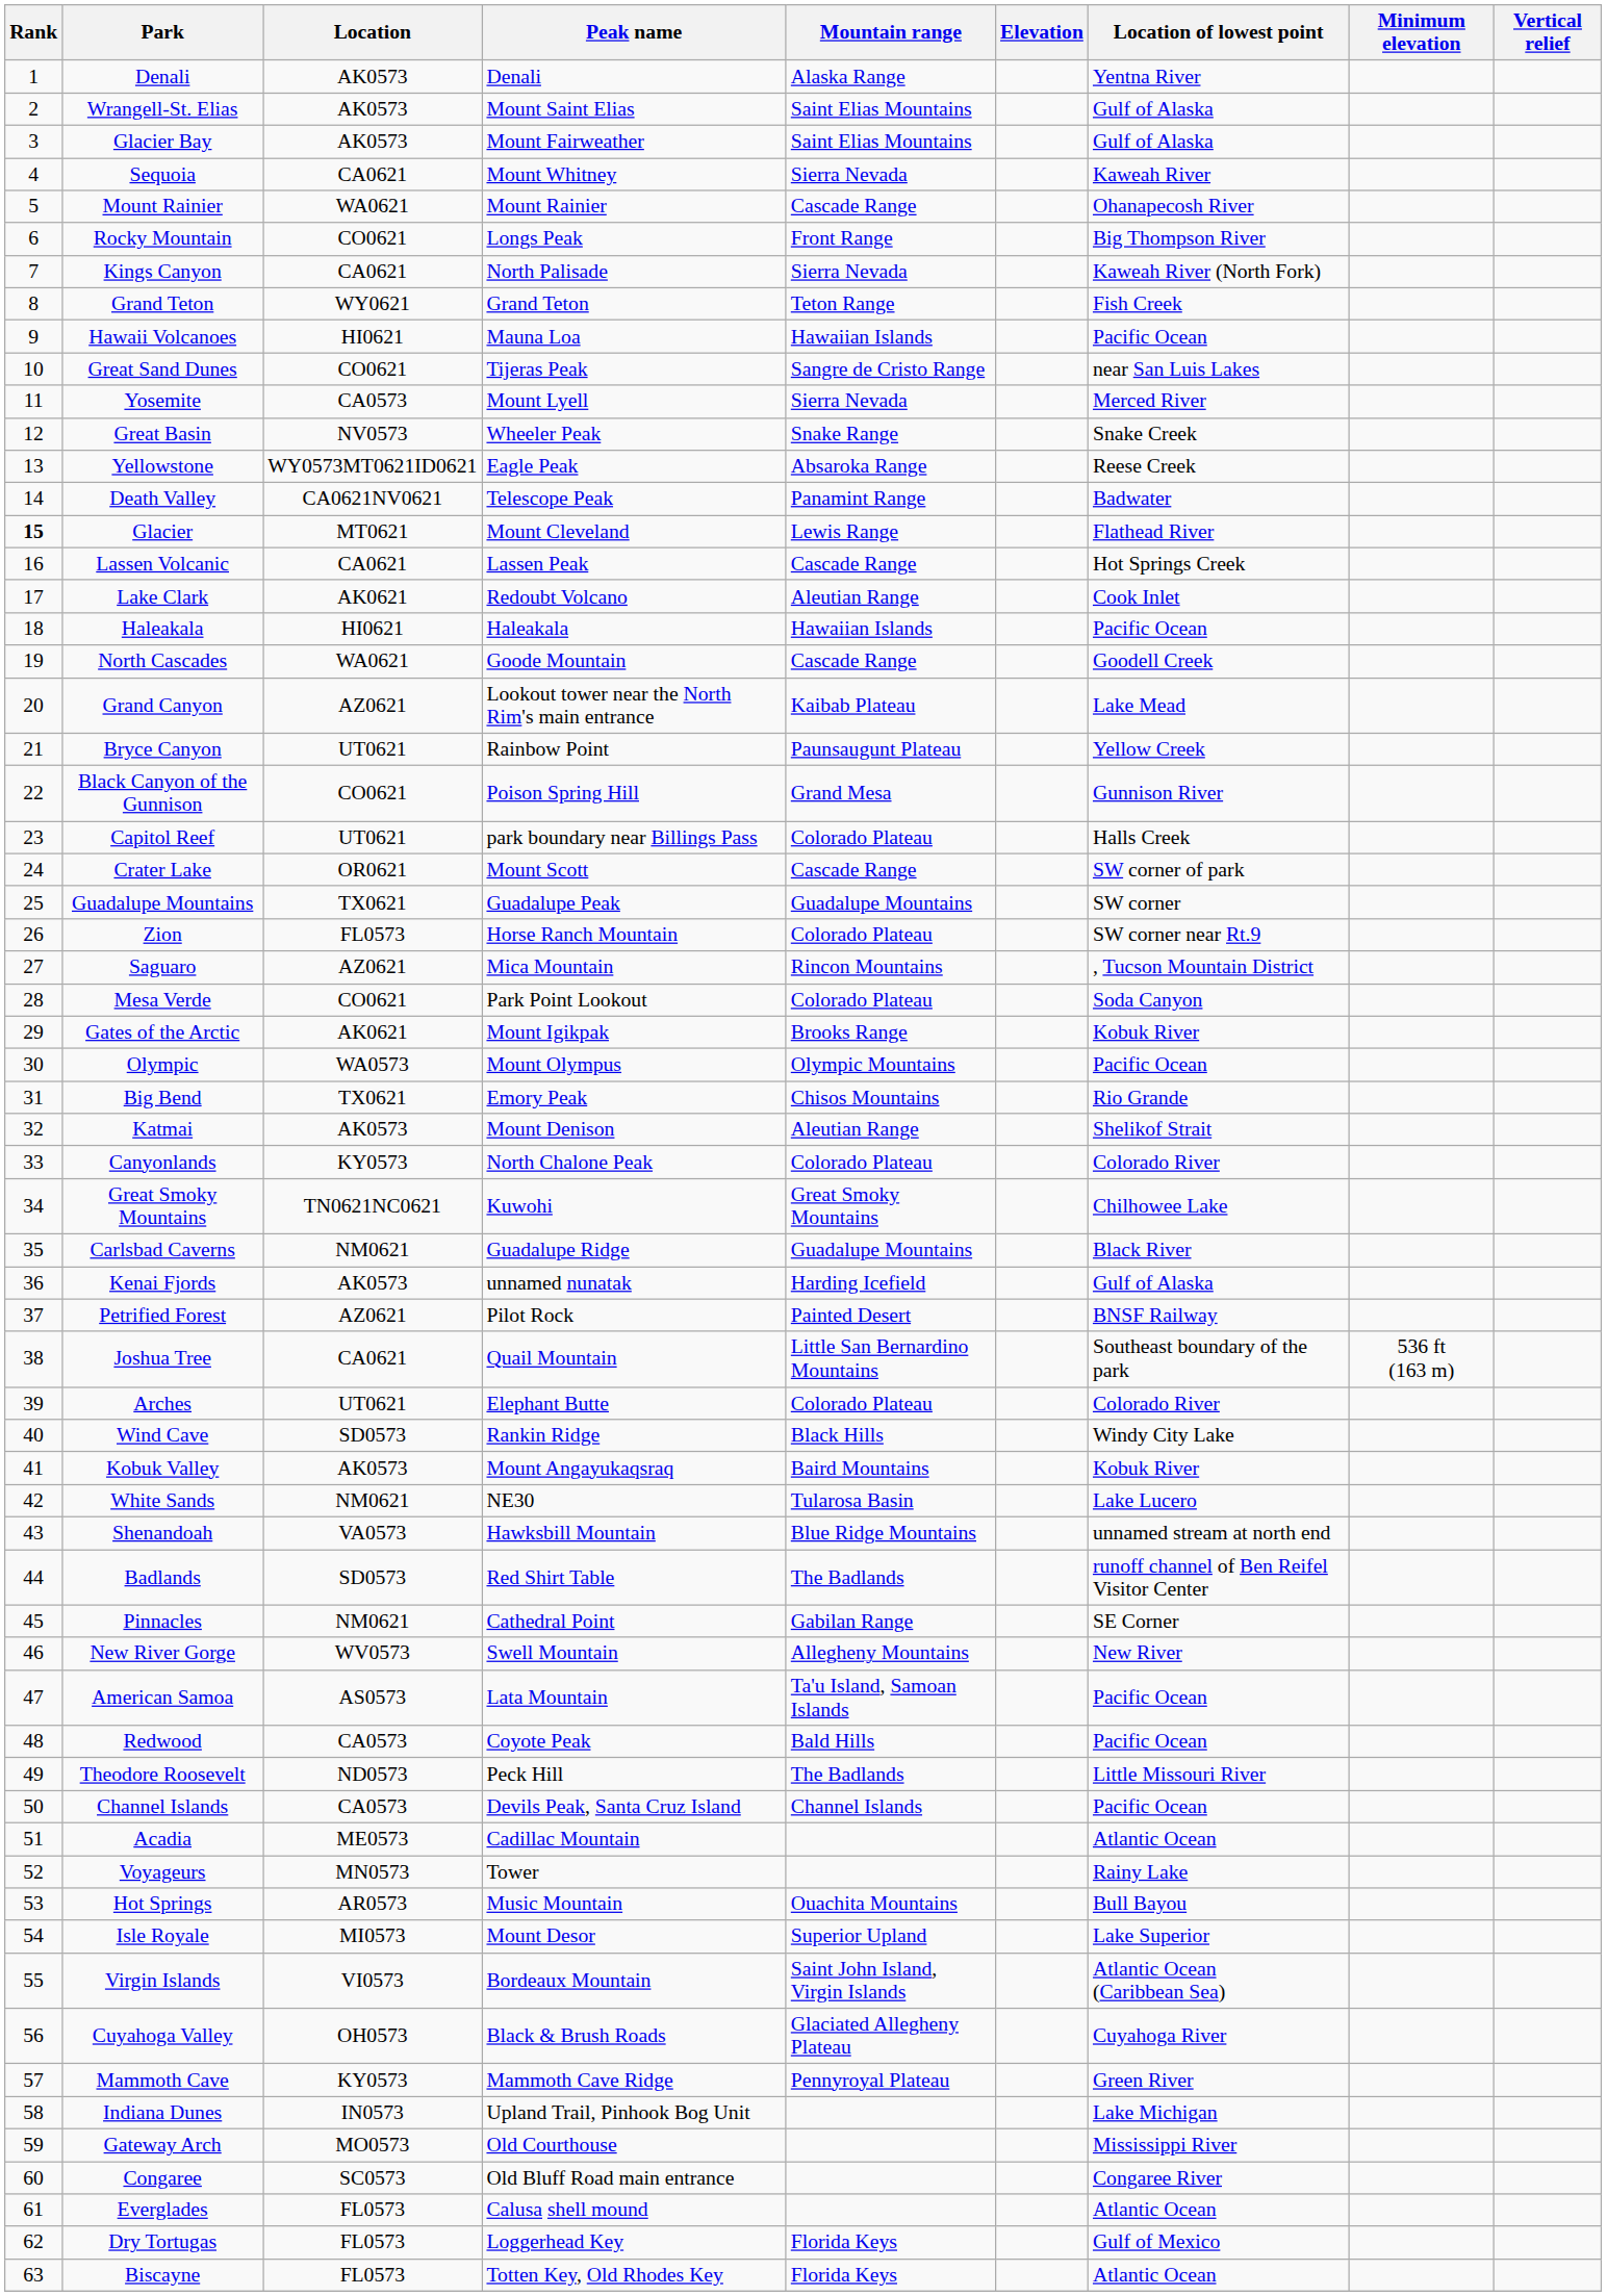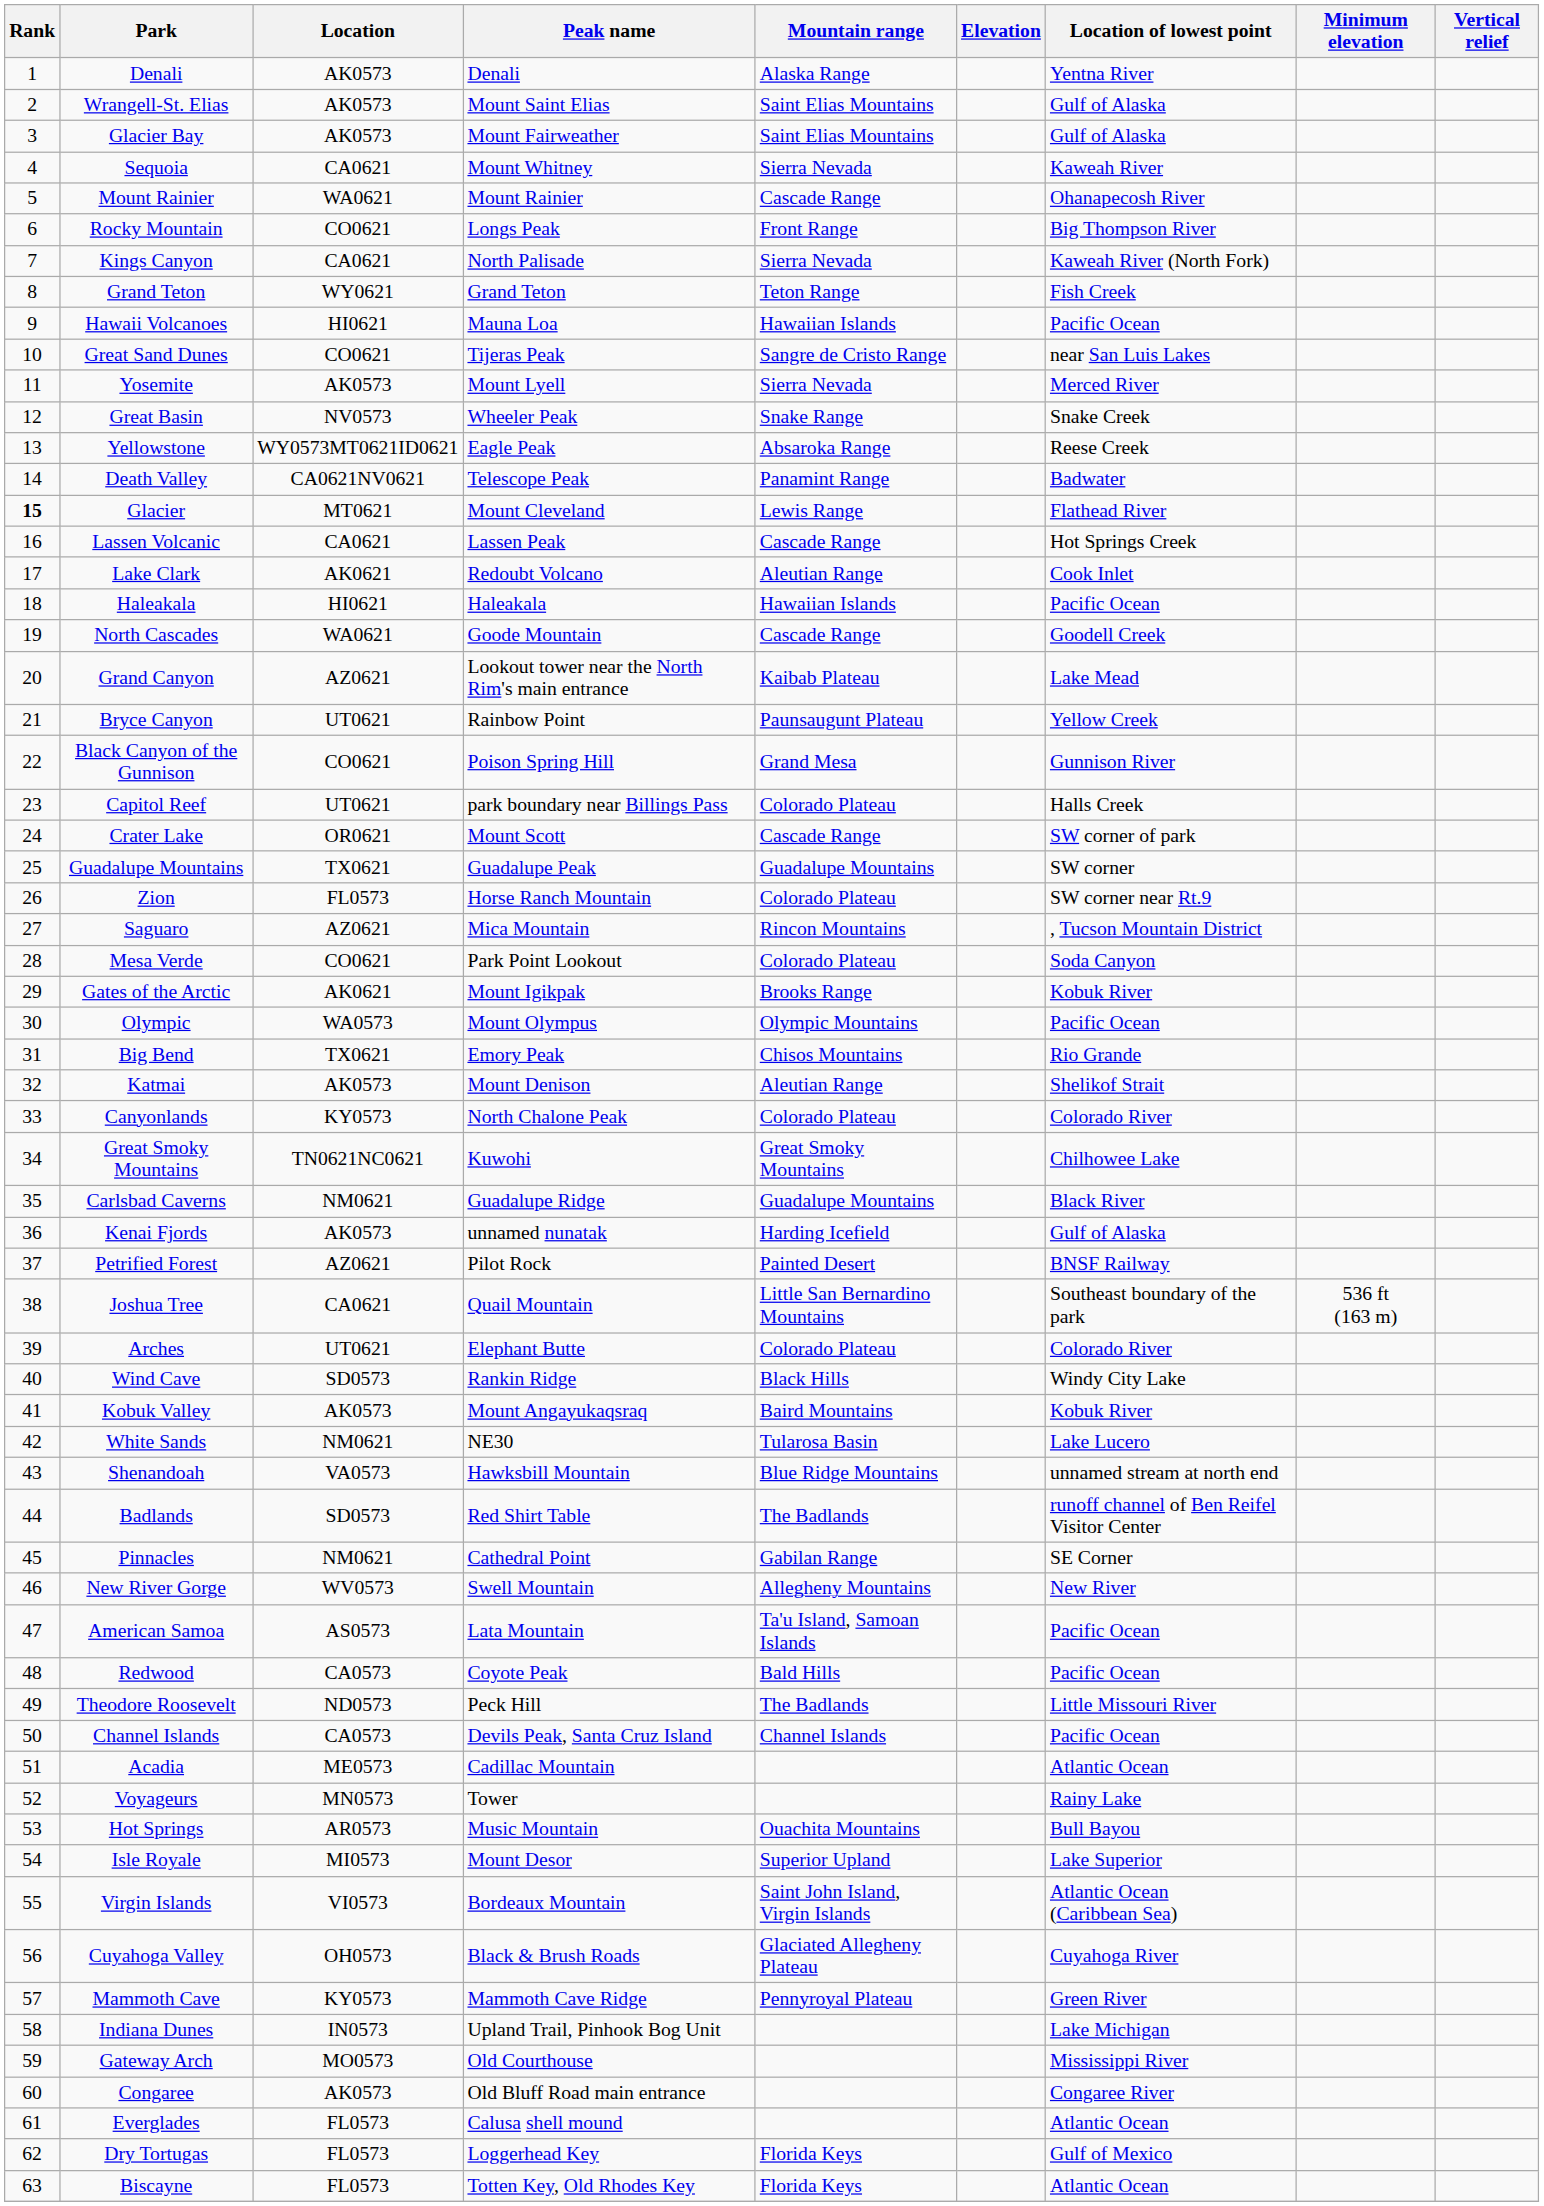Yosemite | Location: CA0573 -> AK0573
Congaree | Location: SC0573 -> AK0573
